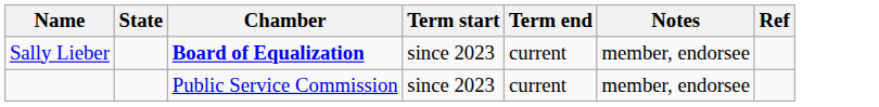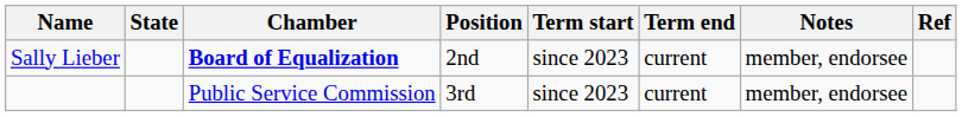+ column: Position | 2nd | 3rd
